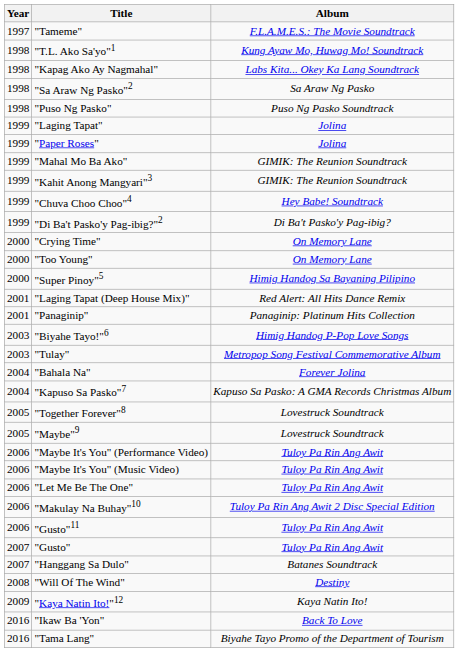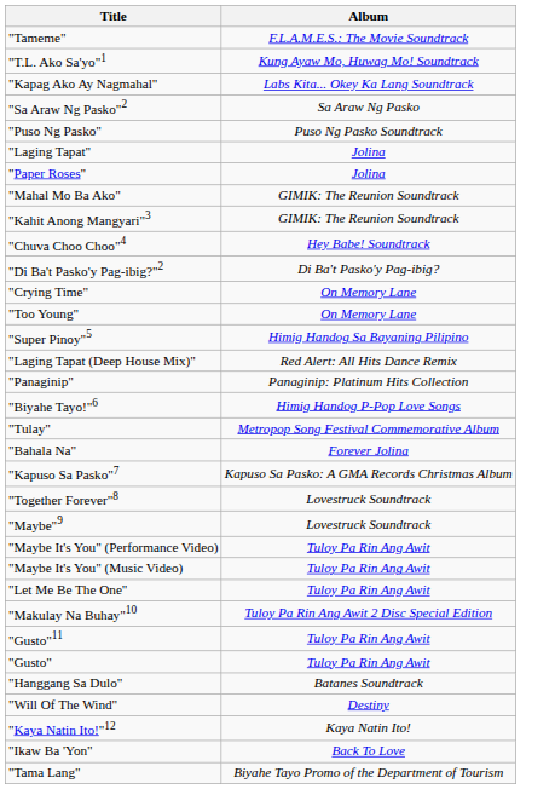- column: Year | 1997 | 1998 | 1998 | 1998 | 1998 | 1999 | 1999 | 1999 | 1999 | 1999 | 1999 | 2000 | 2000 | 2000 | 2001 | 2001 | 2003 | 2003 | 2004 | 2004 | 2005 | 2005 | 2006 | 2006 | 2006 | 2006 | 2006 | 2007 | 2007 | 2008 | 2009 | 2016 | 2016
